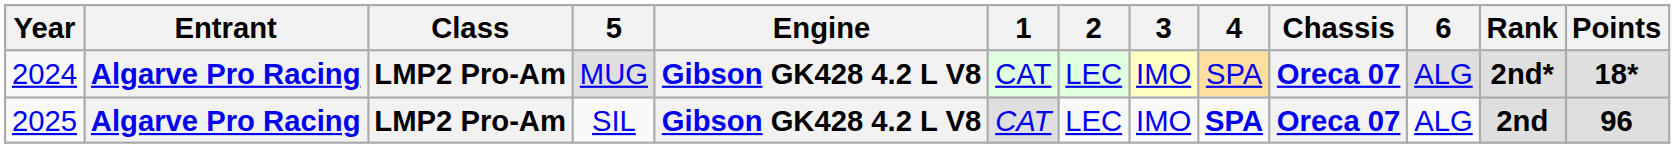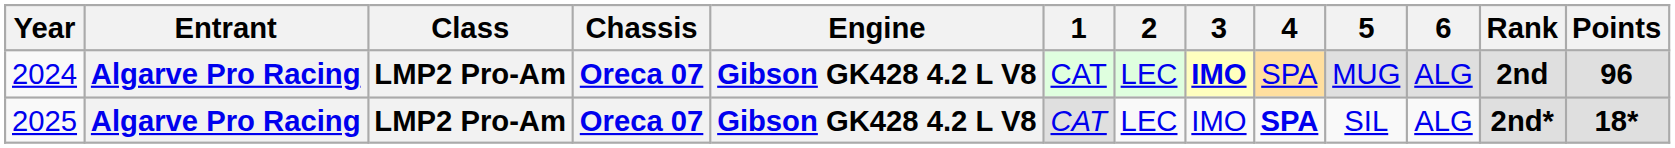columns swapped: Chassis <-> 5
2024 | 3: normal -> bold
2024 | Rank: 2nd* -> 2nd
2024 | Points: 18* -> 96
2025 | Rank: 2nd -> 2nd*
2025 | Points: 96 -> 18*
